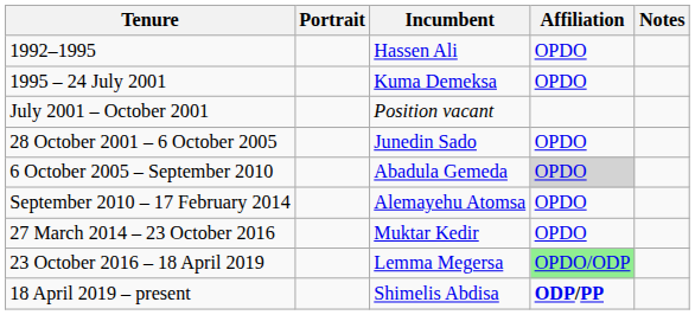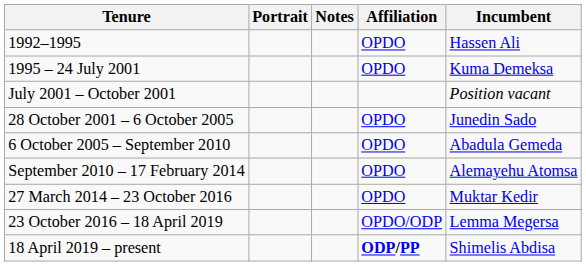columns swapped: Incumbent <-> Notes
6 October 2005 – September 2010 | Affiliation: lightgrey background -> no background
23 October 2016 – 18 April 2019 | Affiliation: lightgreen background -> no background
